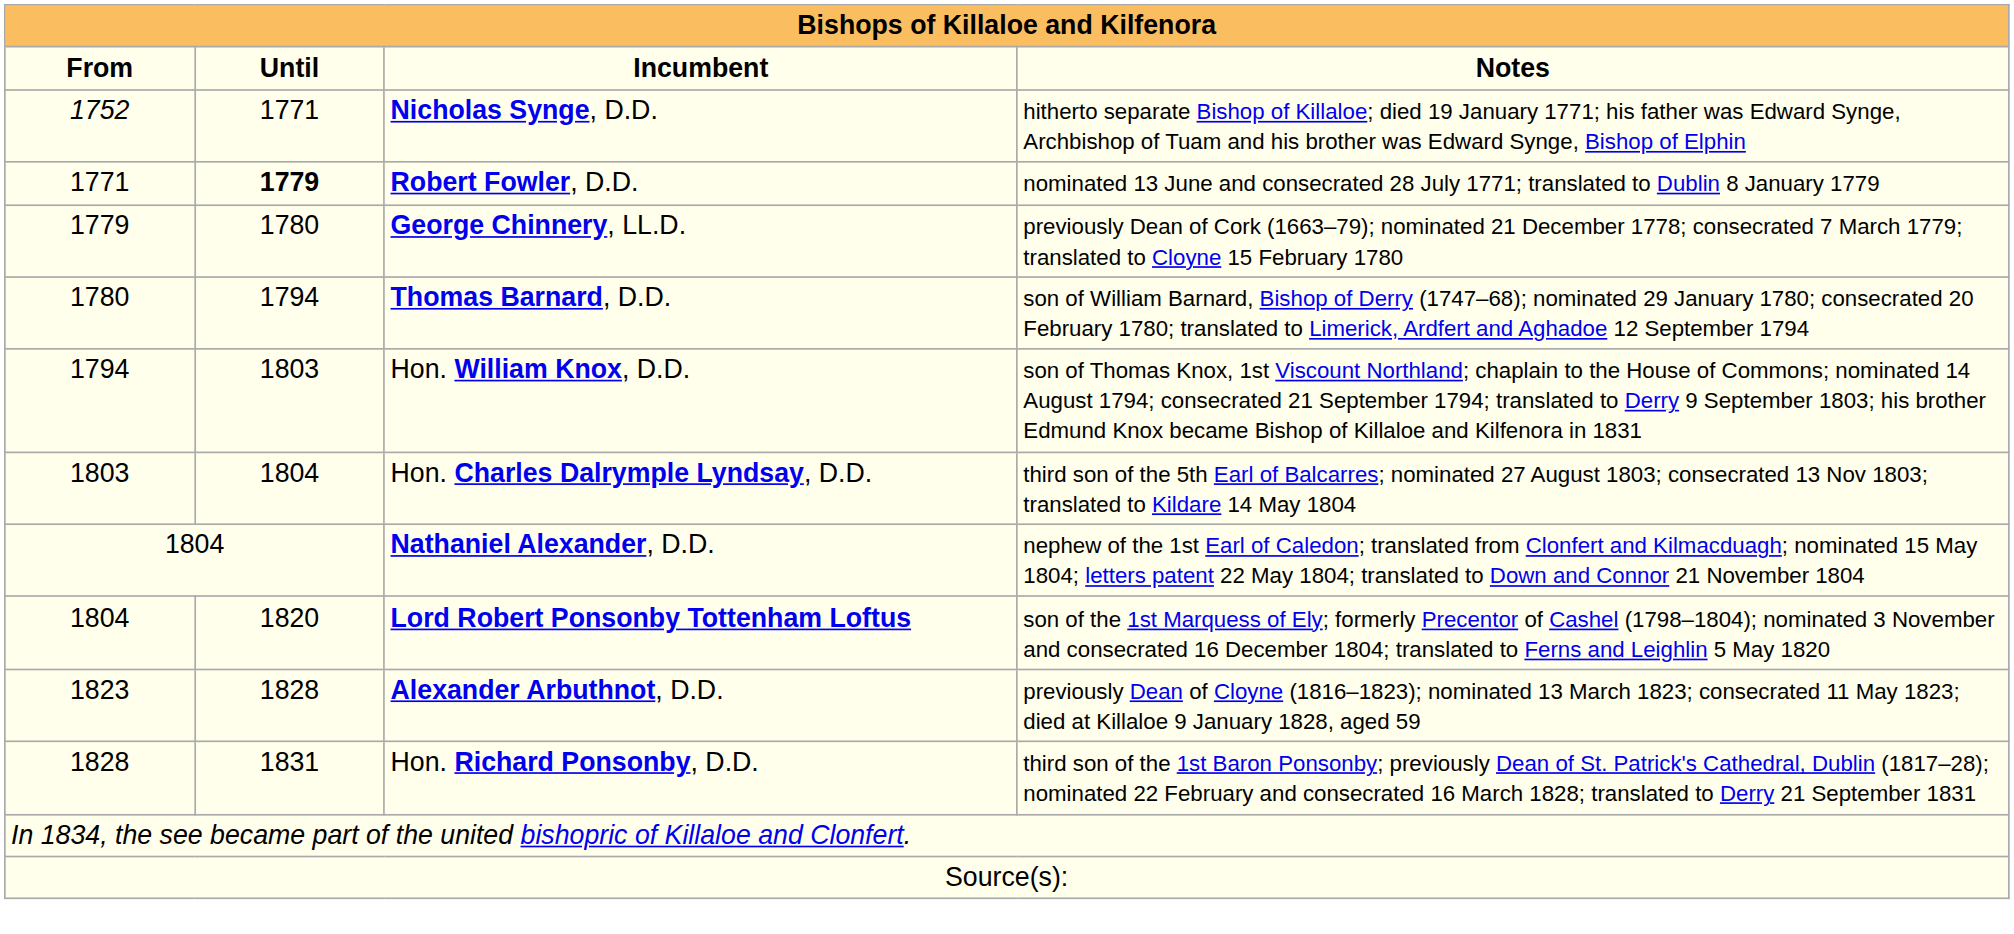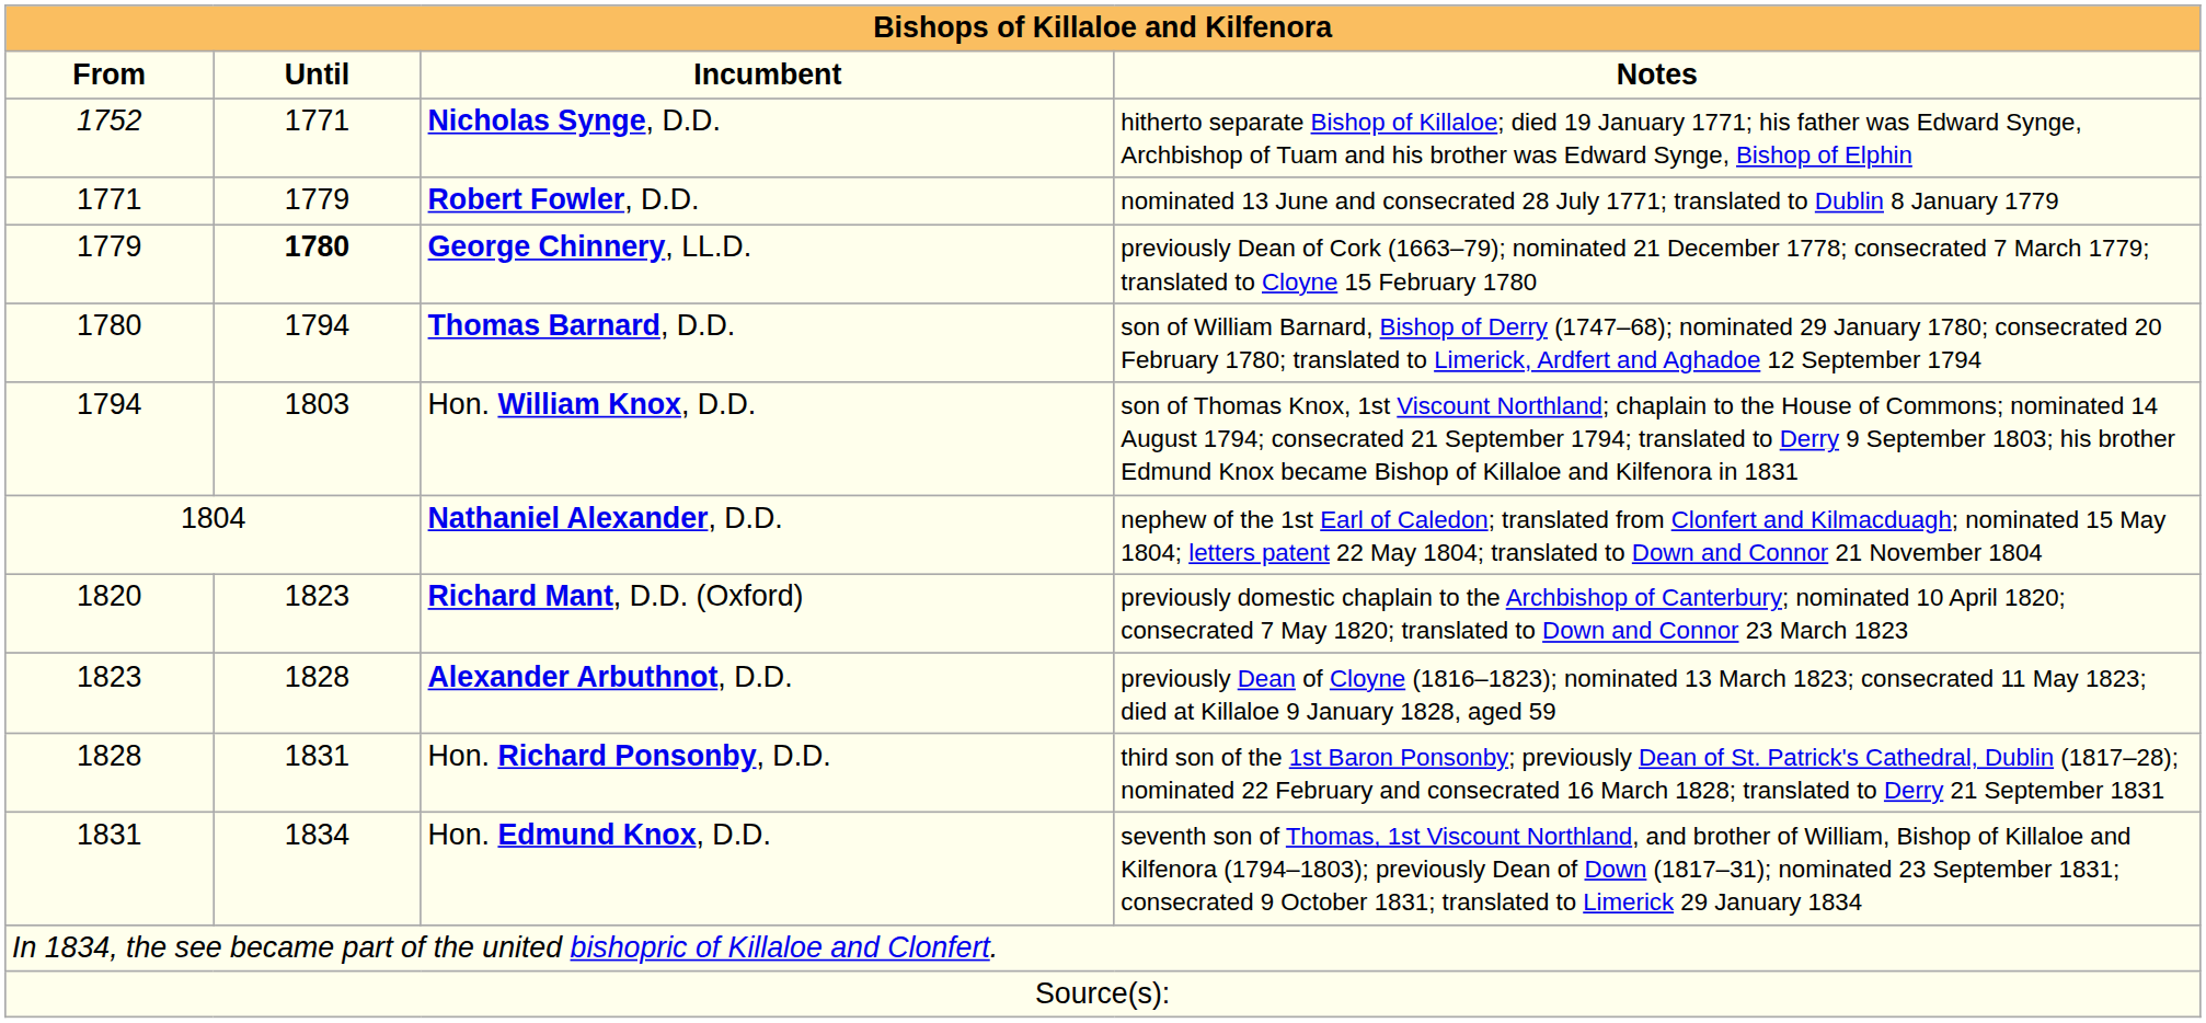Robert Fowler, D.D. | Until: bold -> normal
George Chinnery, LL.D. | Until: normal -> bold
- row: 1803 | 1804 | Hon. Charles Dalrymple Lyndsay, D.D. | third son of the 5th Earl of Balcarres; nominated 27 August 1803; consecrated 13 Nov 1803; translated to Kildare 14 May 1804
- row: 1804 | 1820 | Lord Robert Ponsonby Tottenham Loftus | son of the 1st Marquess of Ely; formerly Precentor of Cashel (1798–1804); nominated 3 November and consecrated 16 December 1804; translated to Ferns and Leighlin 5 May 1820
+ row: 1820 | 1823 | Richard Mant, D.D. (Oxford) | previously domestic chaplain to the Archbishop of Canterbury; nominated 10 April 1820; consecrated 7 May 1820; translated to Down and Connor 23 March 1823
+ row: 1831 | 1834 | Hon. Edmund Knox, D.D. | seventh son of Thomas, 1st Viscount Northland, and brother of William, Bishop of Killaloe and Kilfenora (1794–1803); previously Dean of Down (1817–31); nominated 23 September 1831; consecrated 9 October 1831; translated to Limerick 29 January 1834
